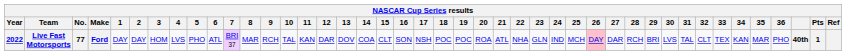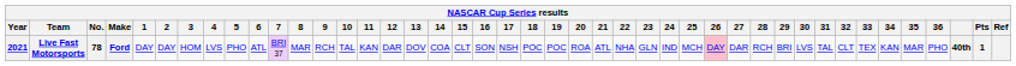Live Fast Motorsports | Year: 2022 -> 2021
Live Fast Motorsports | No.: 77 -> 78
